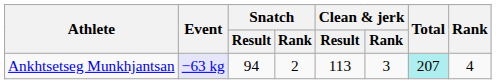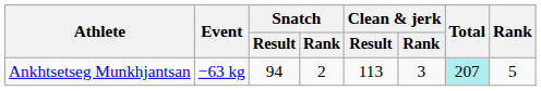Ankhtsetseg Munkhjantsan | Event: lavender background -> no background
Ankhtsetseg Munkhjantsan | Rank: 4 -> 5
